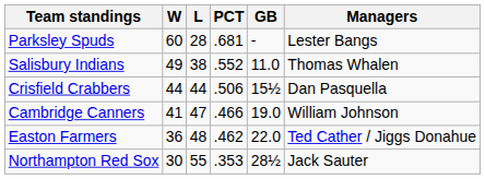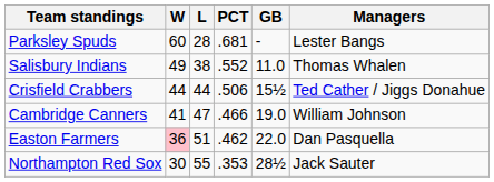Crisfield Crabbers | Managers: Dan Pasquella -> Ted Cather / Jiggs Donahue
Easton Farmers | W: no background -> pink background
Easton Farmers | L: 48 -> 51
Easton Farmers | Managers: Ted Cather / Jiggs Donahue -> Dan Pasquella
